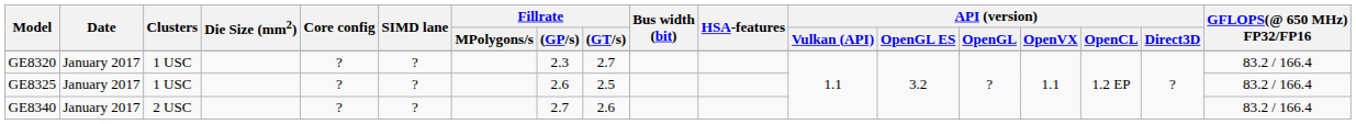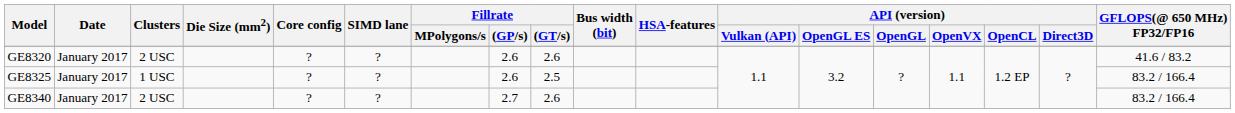GE8320 | Clusters: 1 USC -> 2 USC
GE8320 | Fillrate / (GP/s): 2.3 -> 2.6
GE8320 | Fillrate / (GT/s): 2.7 -> 2.6
GE8320 | GFLOPS(@ 650 MHz) FP32/FP16: 83.2 / 166.4 -> 41.6 / 83.2
